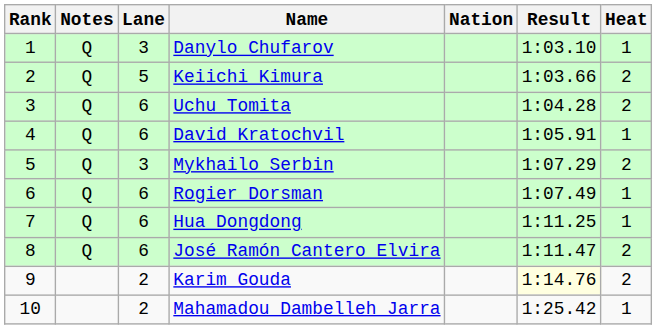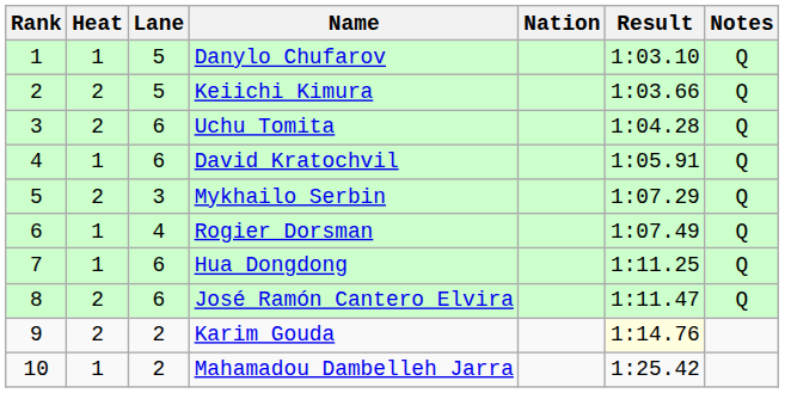columns swapped: Heat <-> Notes
Danylo Chufarov | Lane: 3 -> 5
Rogier Dorsman | Lane: 6 -> 4
